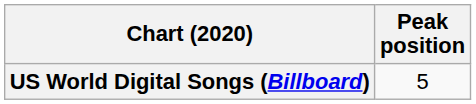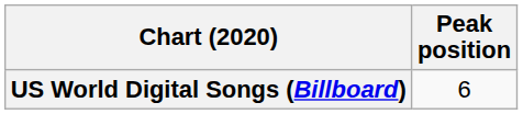US World Digital Songs (Billboard) | Peak position: 5 -> 6
